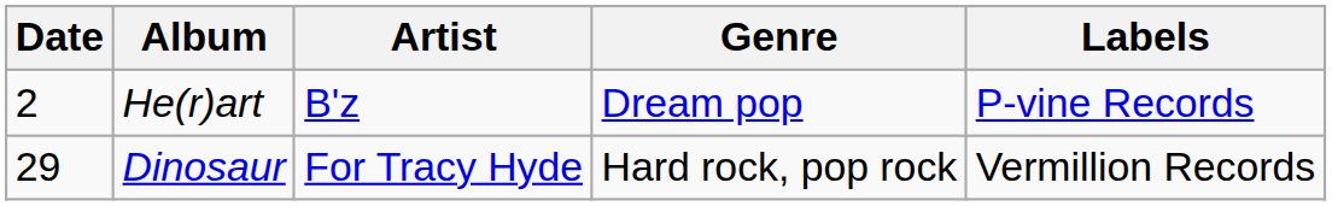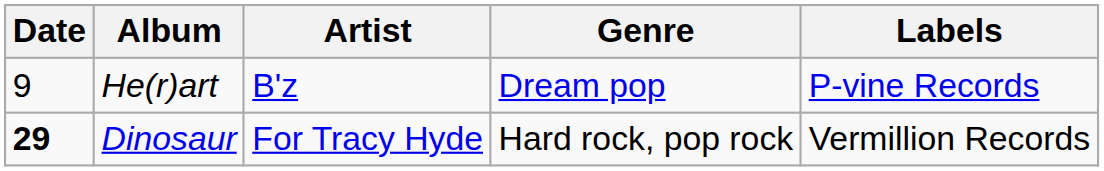He(r)art | Date: 2 -> 9
Dinosaur | Date: normal -> bold
